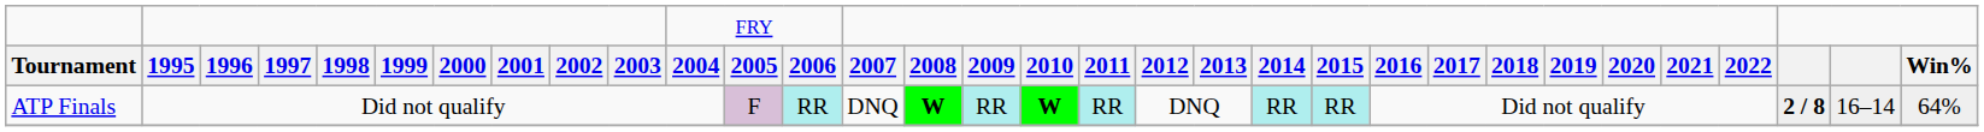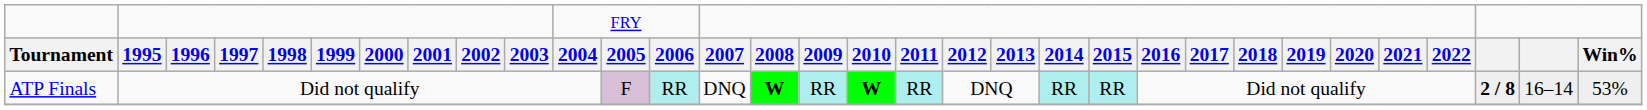ATP Finals | column 32: 64% -> 53%
